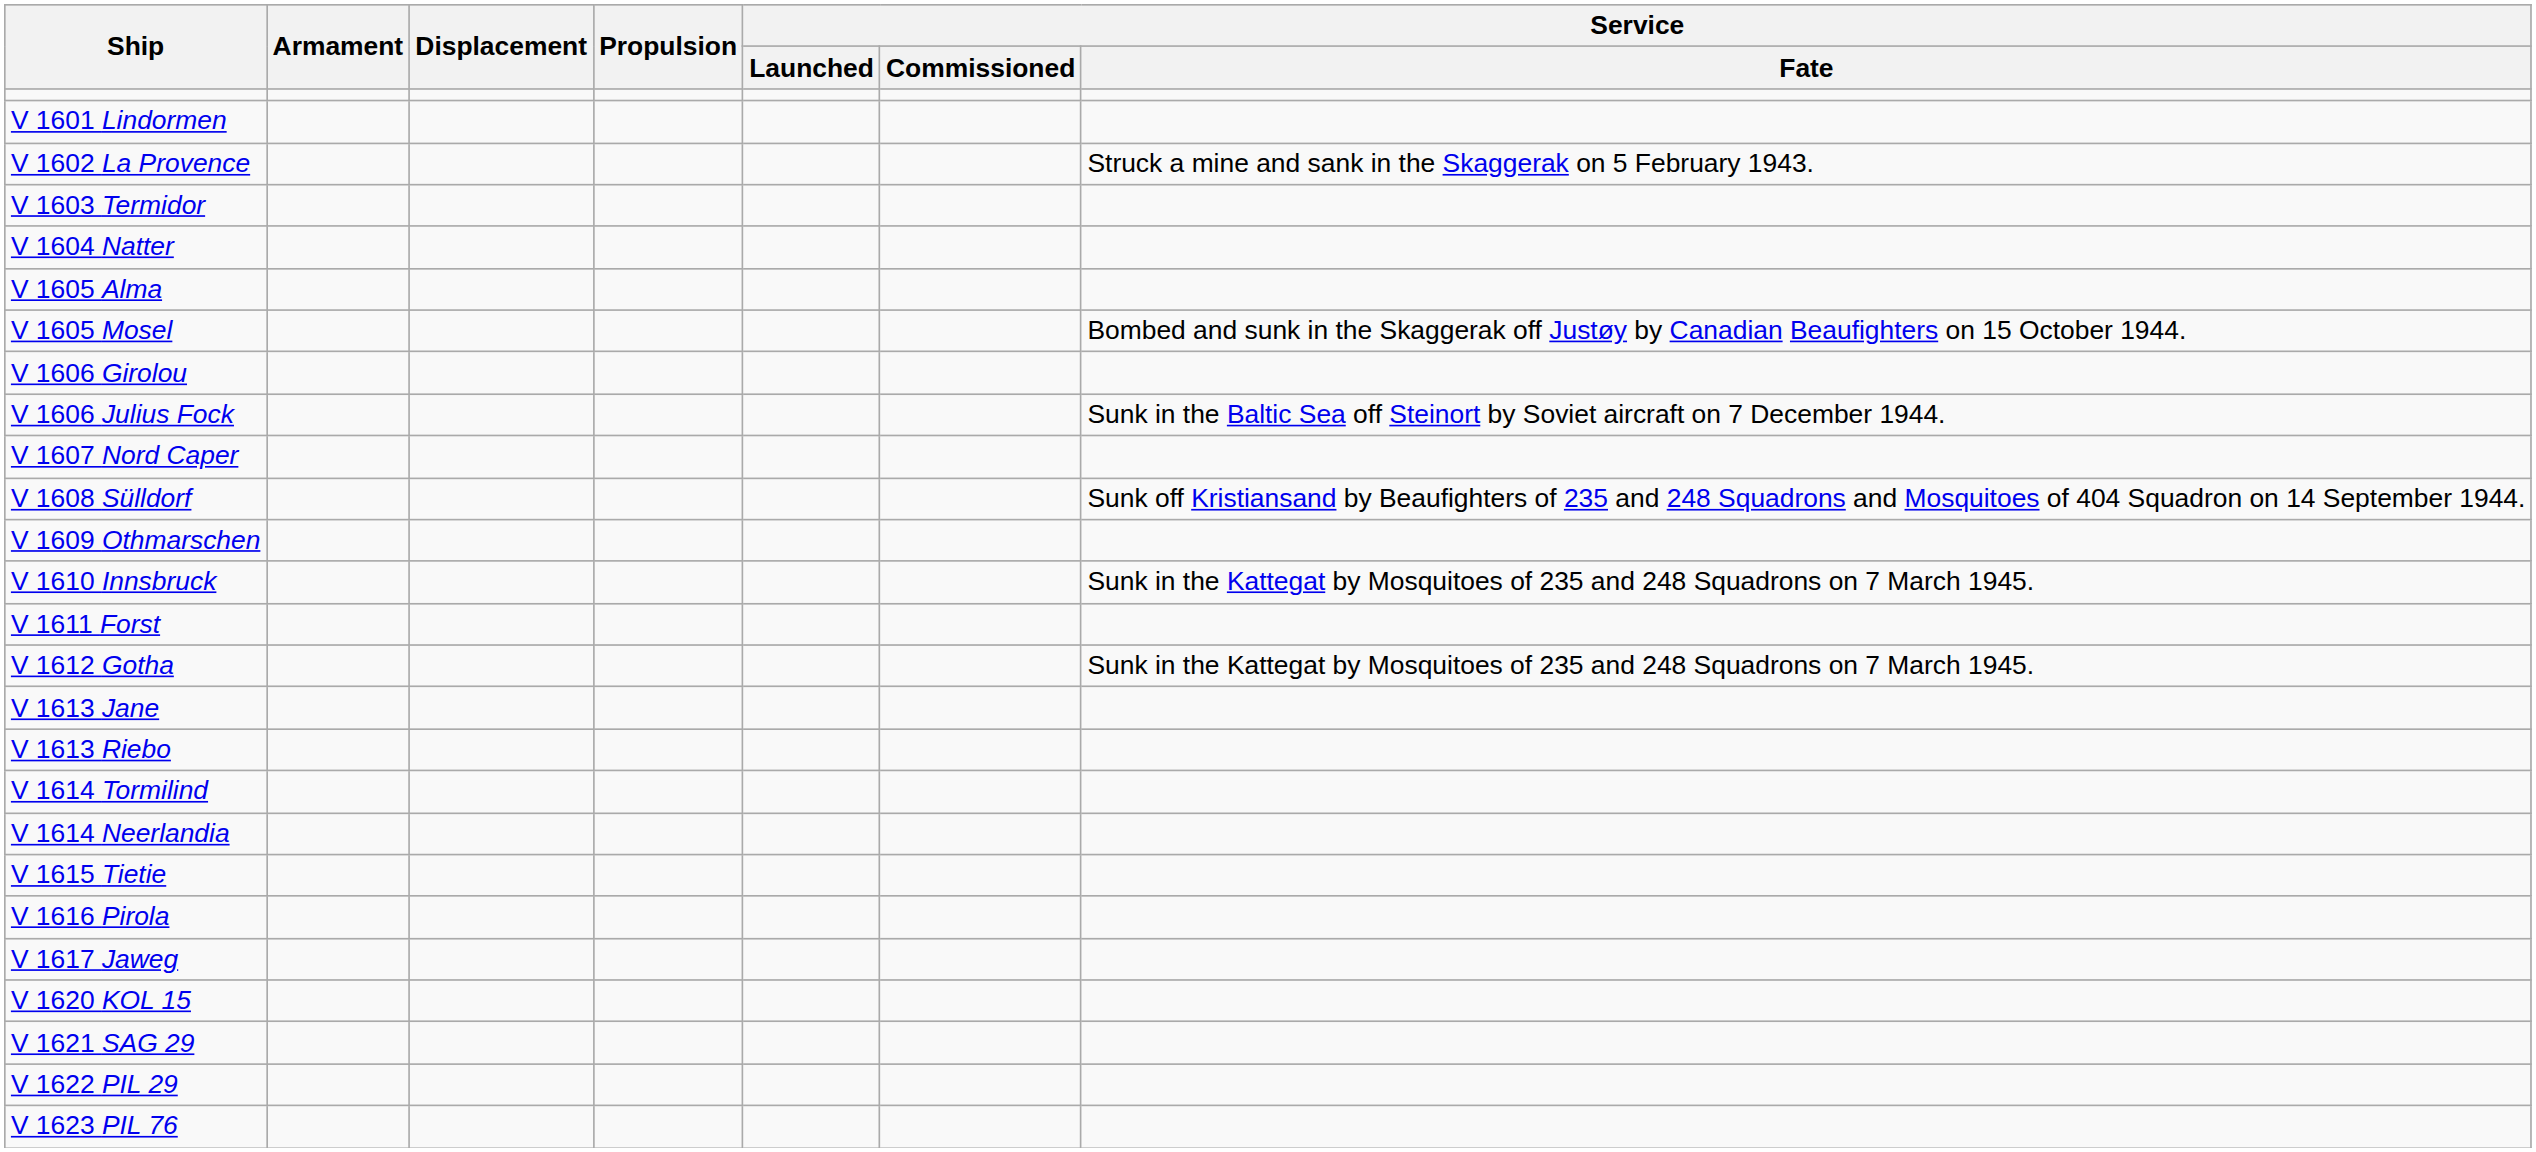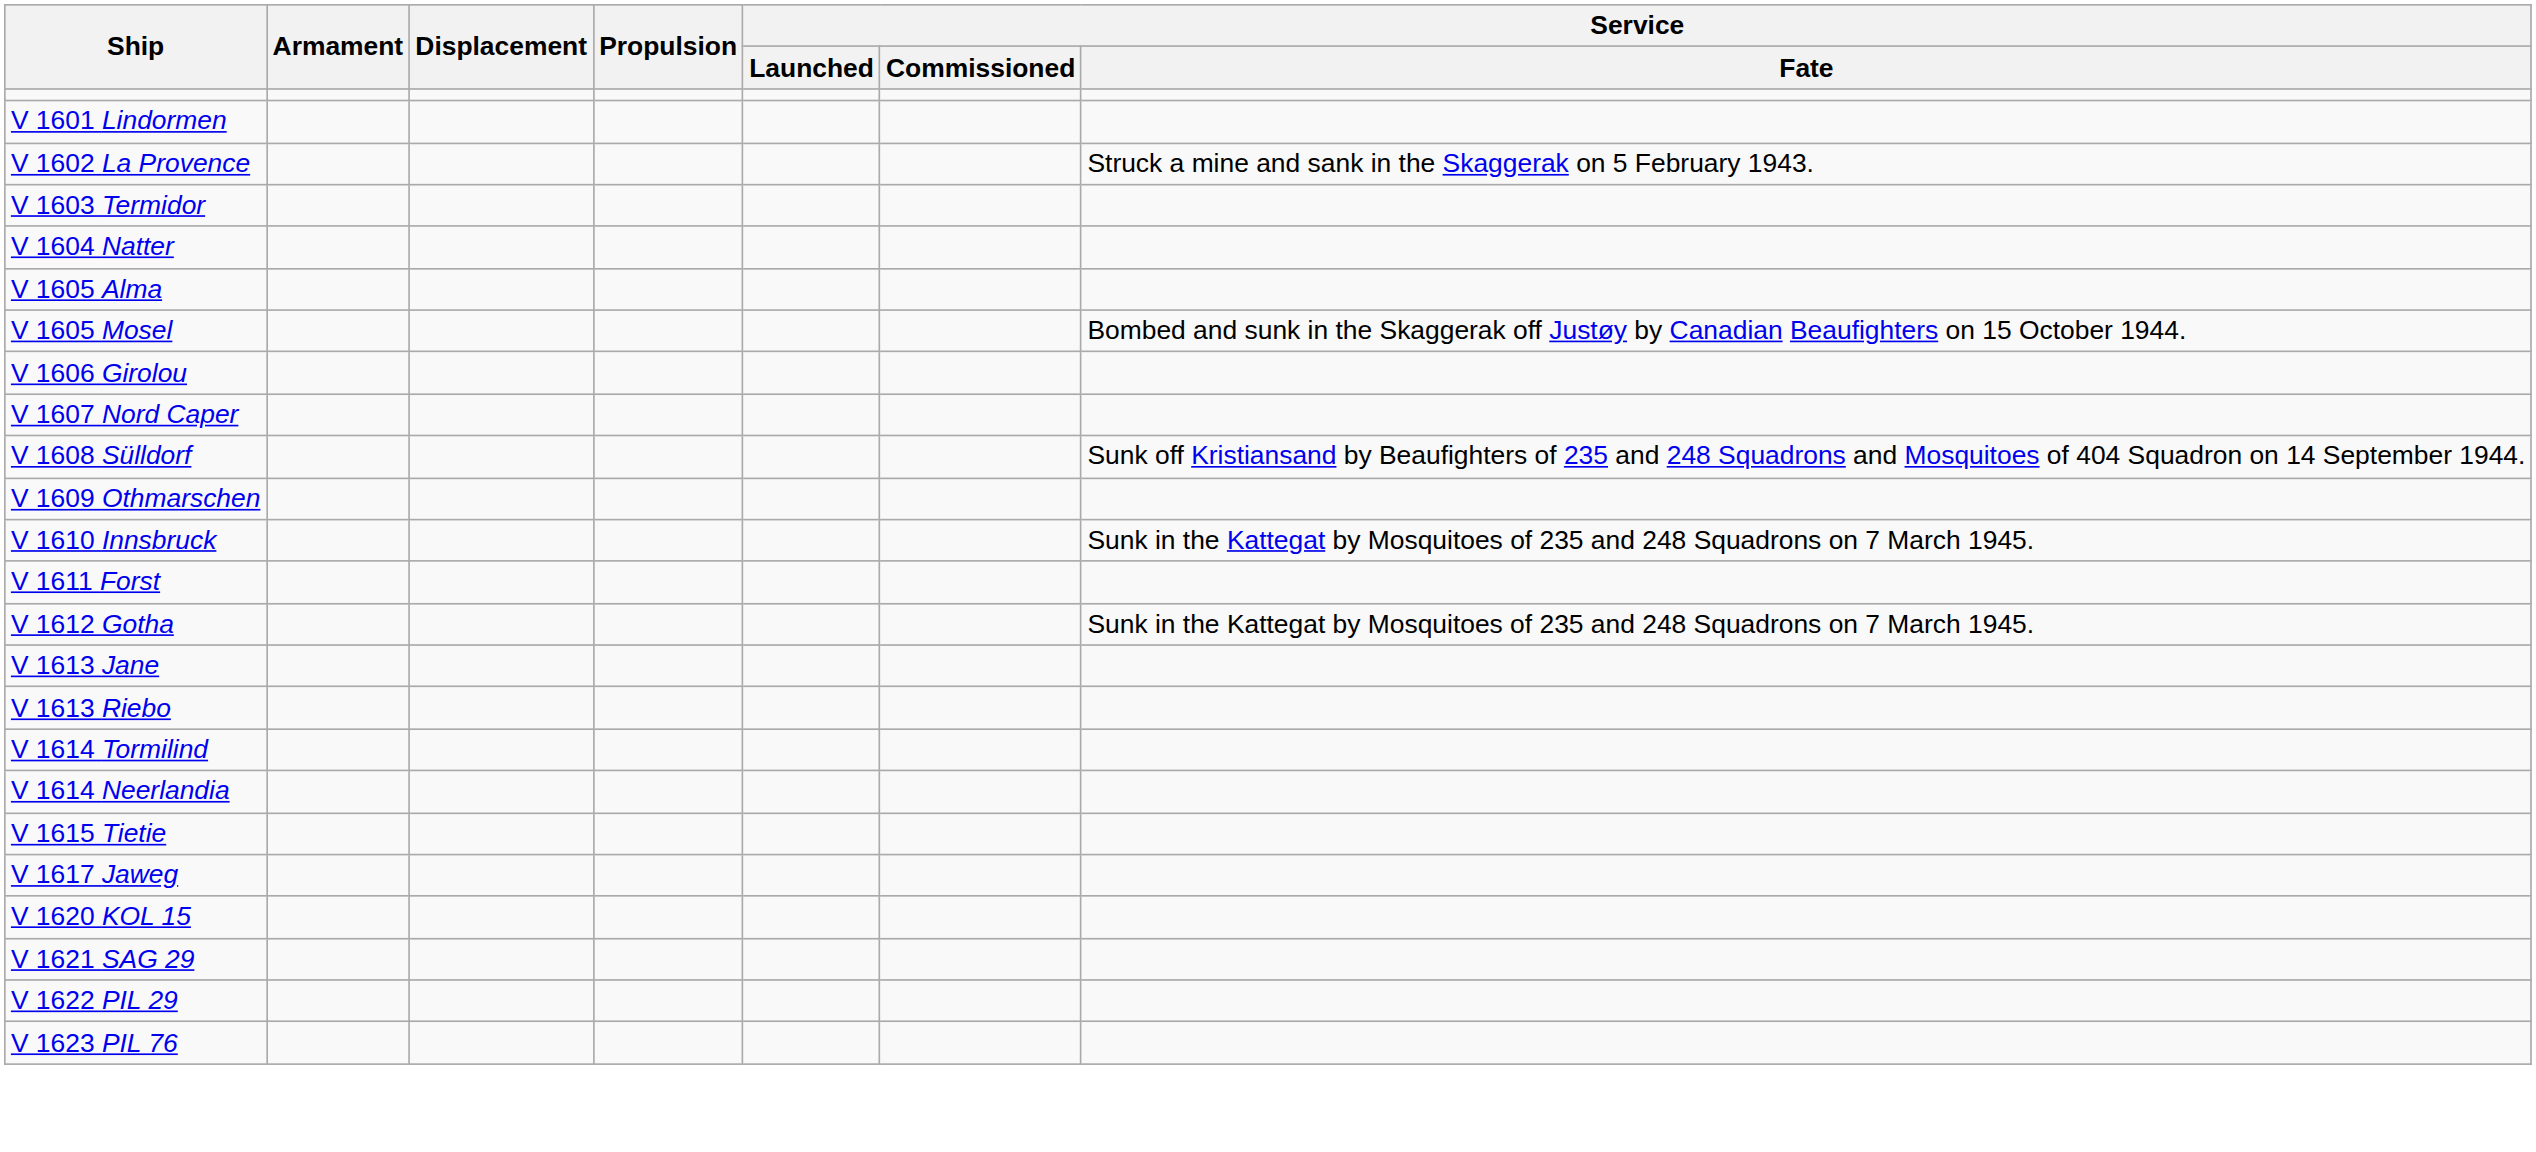- row: V 1606 Julius Fock | Sunk in the Baltic Sea off Steinort by Soviet aircraft on 7 December 1944.
- row: V 1616 Pirola
